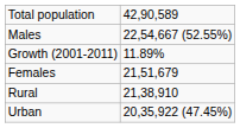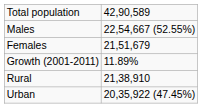rows swapped: Females <-> Growth (2001-2011)
